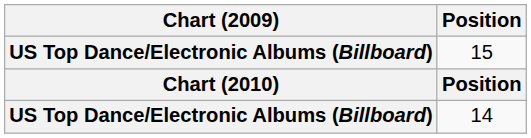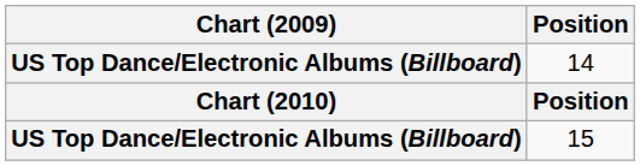rows swapped: 15 <-> 14
